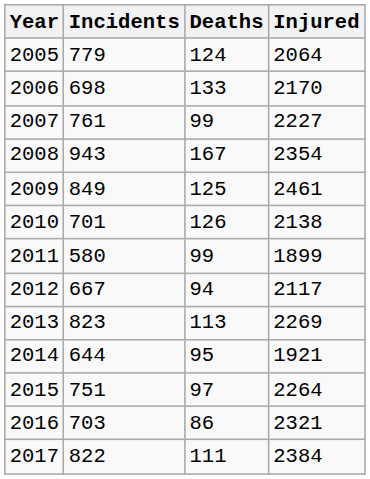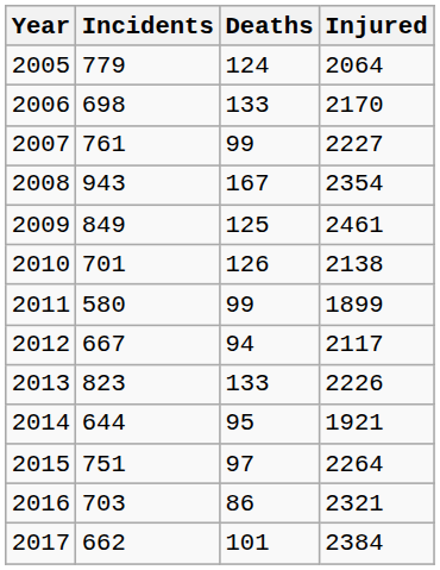2013 | Deaths: 113 -> 133
2013 | Injured: 2269 -> 2226
2017 | Incidents: 822 -> 662
2017 | Deaths: 111 -> 101
